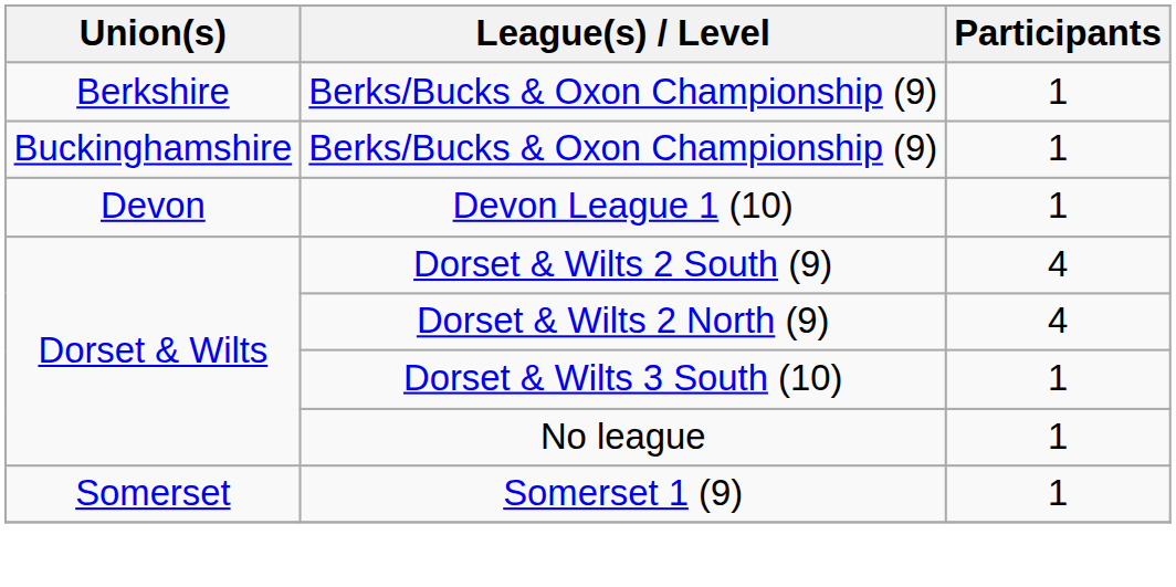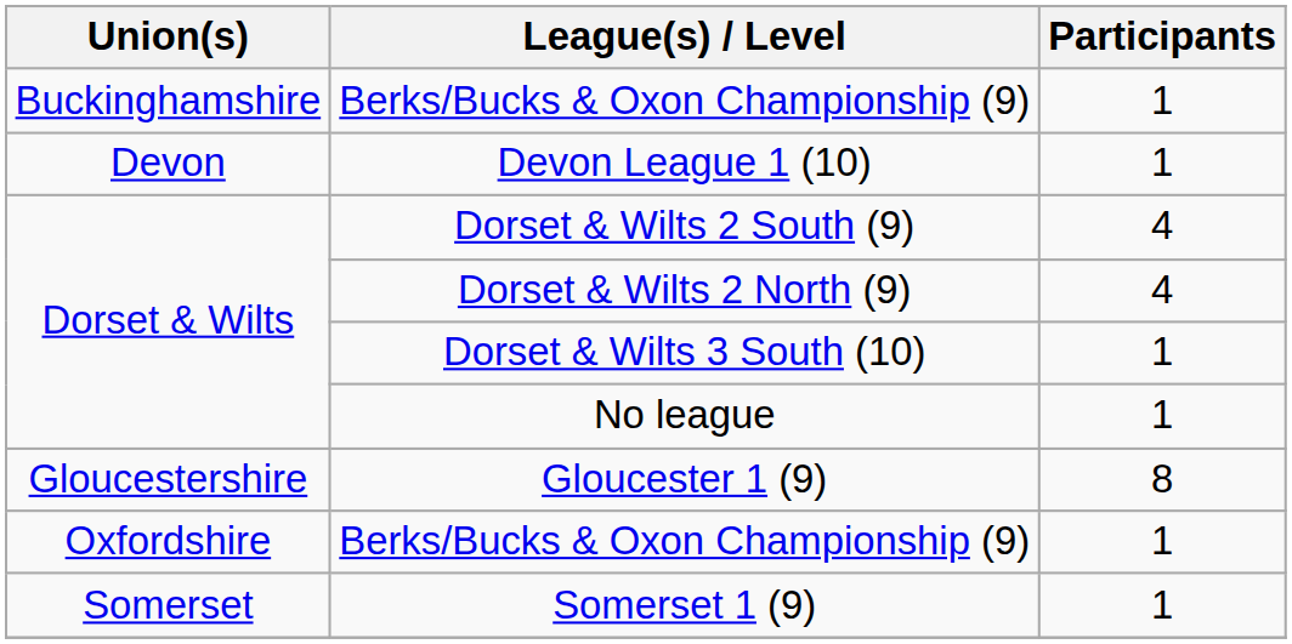- row: Berkshire | Berks/Bucks & Oxon Championship (9) | 1
+ row: Gloucestershire | Gloucester 1 (9) | 8
+ row: Oxfordshire | Berks/Bucks & Oxon Championship (9) | 1
